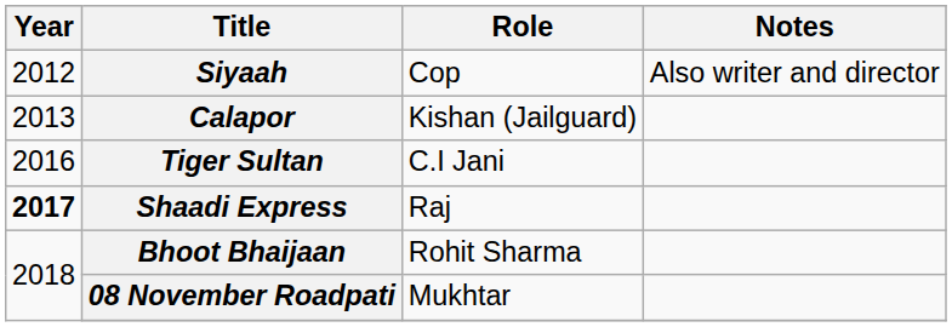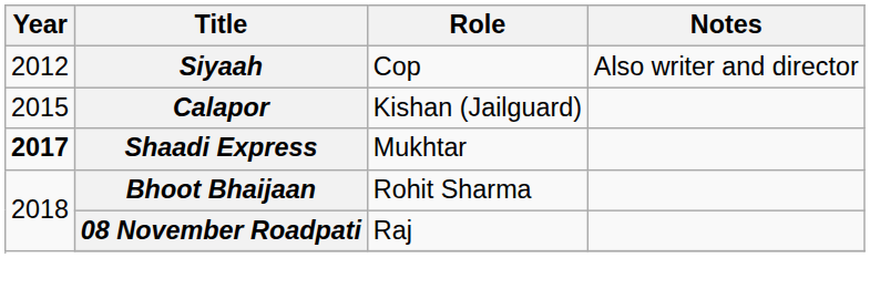Calapor | Year: 2013 -> 2015
- row: 2016 | Tiger Sultan | C.I Jani
Shaadi Express | Role: Raj -> Mukhtar
08 November Roadpati | Role: Mukhtar -> Raj
